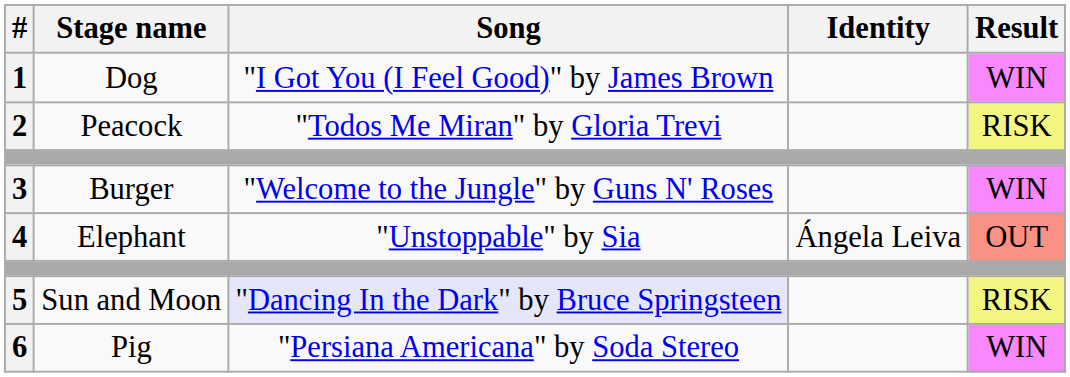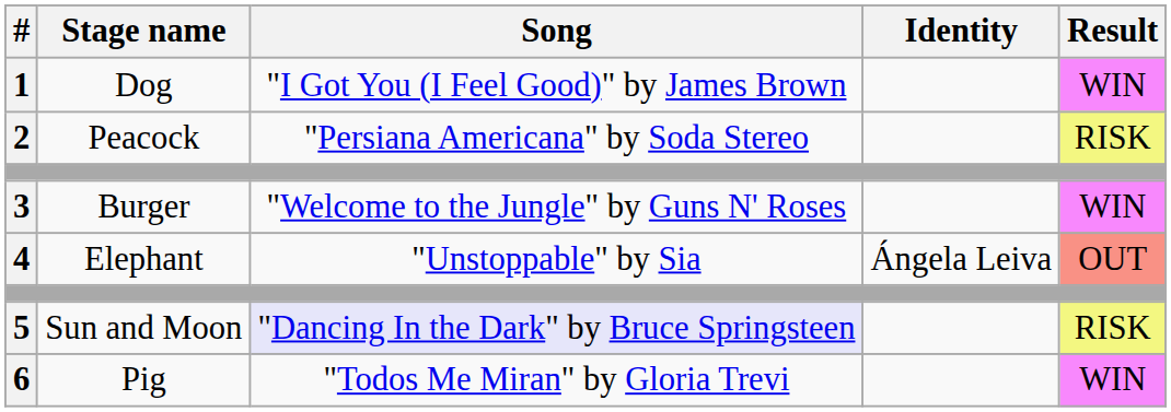2 | Song: "Todos Me Miran" by Gloria Trevi -> "Persiana Americana" by Soda Stereo
6 | Song: "Persiana Americana" by Soda Stereo -> "Todos Me Miran" by Gloria Trevi
